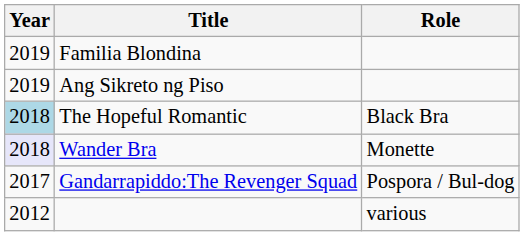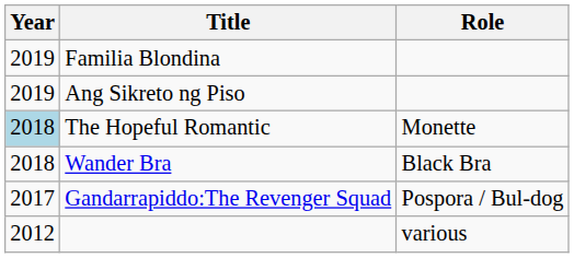The Hopeful Romantic | Role: Black Bra -> Monette
Wander Bra | Year: lavender background -> no background
Wander Bra | Role: Monette -> Black Bra
